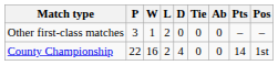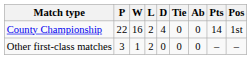rows swapped: County Championship <-> Other first-class matches
